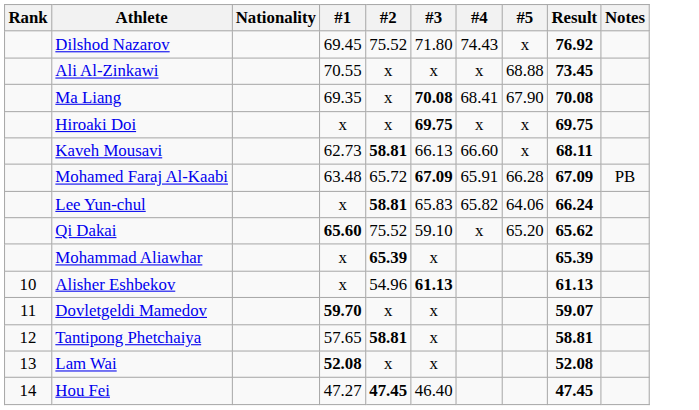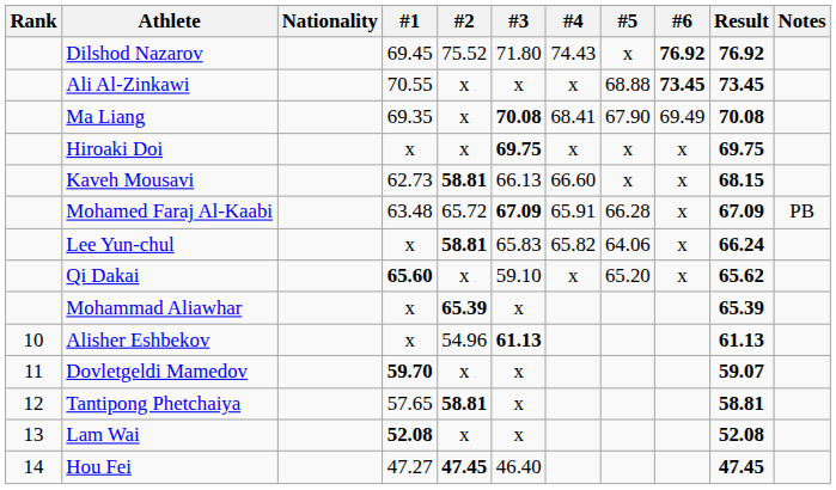+ column: #6 | 76.92 | 73.45 | 69.49 | x | x | x | x | x
Kaveh Mousavi | Result: 68.11 -> 68.15
Qi Dakai | #2: 75.52 -> x
